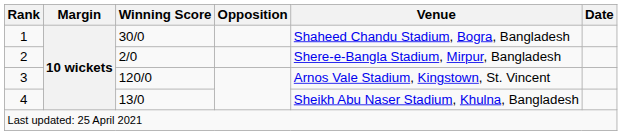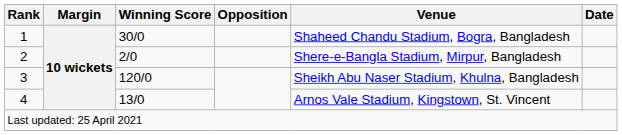3 | Venue: Arnos Vale Stadium, Kingstown, St. Vincent -> Sheikh Abu Naser Stadium, Khulna, Bangladesh
4 | Venue: Sheikh Abu Naser Stadium, Khulna, Bangladesh -> Arnos Vale Stadium, Kingstown, St. Vincent
